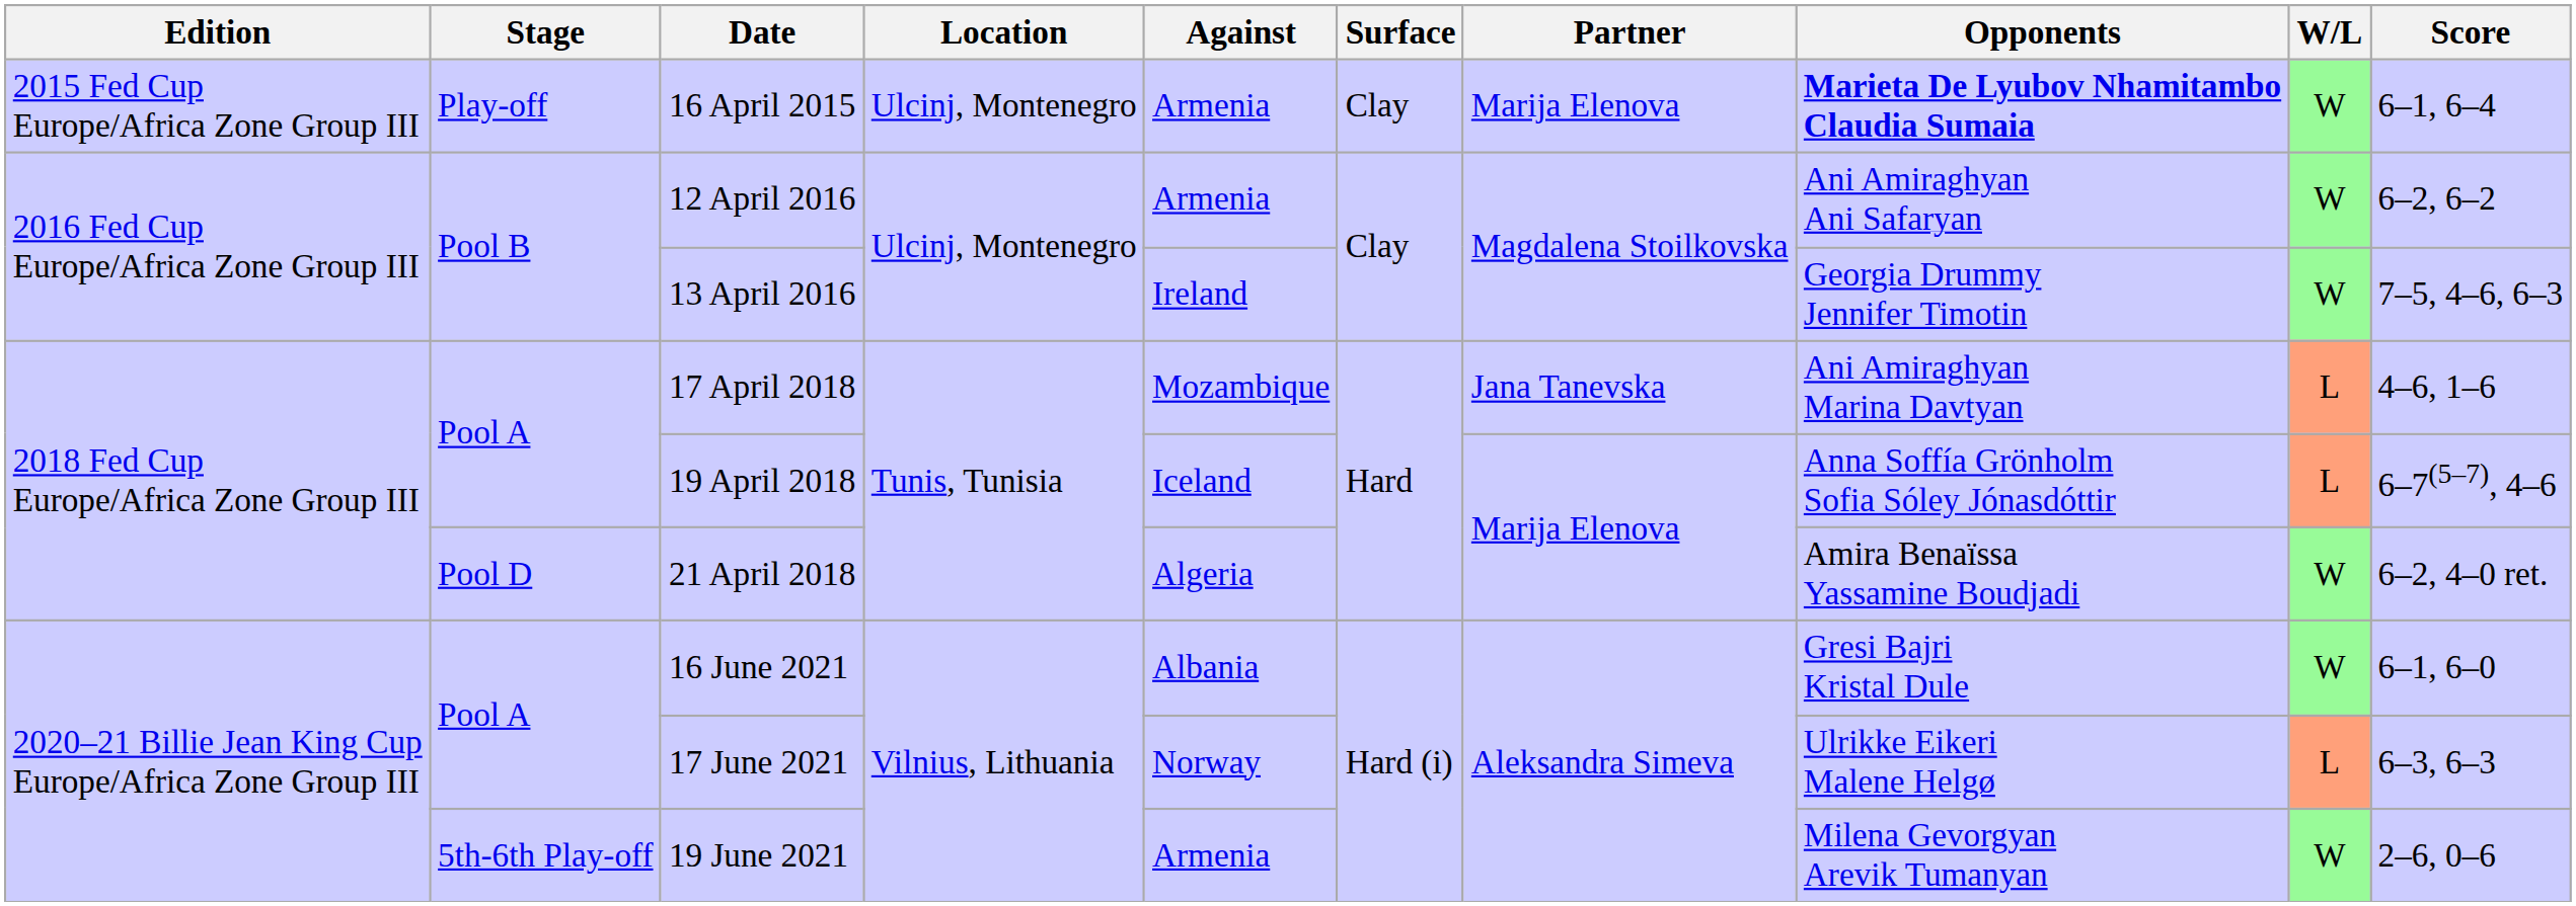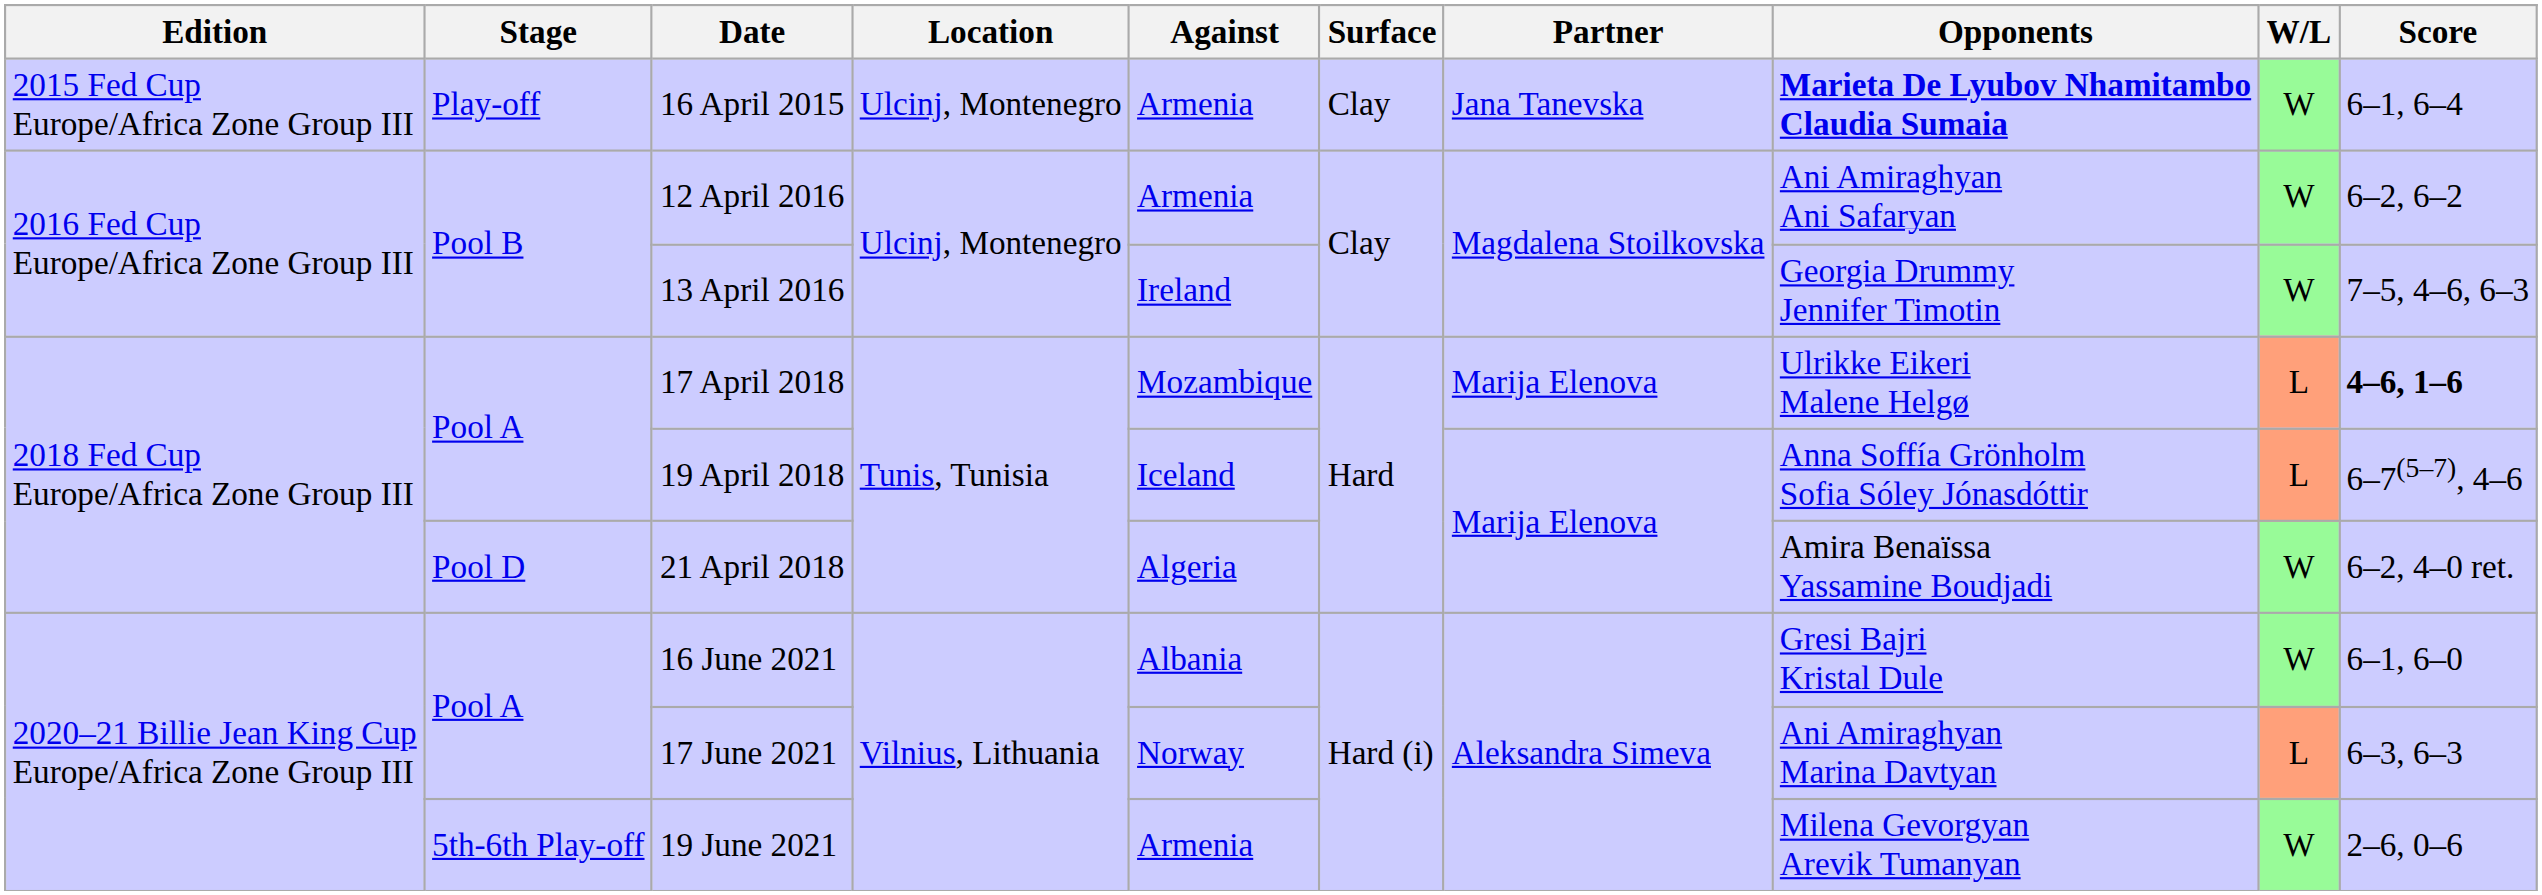16 April 2015 | Partner: Marija Elenova -> Jana Tanevska
17 April 2018 | Partner: Jana Tanevska -> Marija Elenova
17 April 2018 | Opponents: Ani Amiraghyan Marina Davtyan -> Ulrikke Eikeri Malene Helgø
17 April 2018 | Score: normal -> bold
17 June 2021 | Opponents: Ulrikke Eikeri Malene Helgø -> Ani Amiraghyan Marina Davtyan
